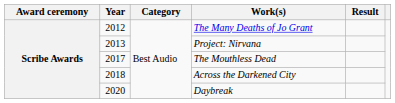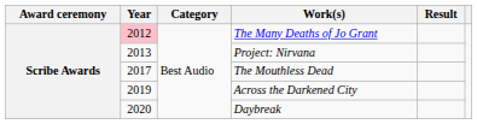The Many Deaths of Jo Grant | Year: no background -> pink background
Across the Darkened City | Year: 2018 -> 2019
